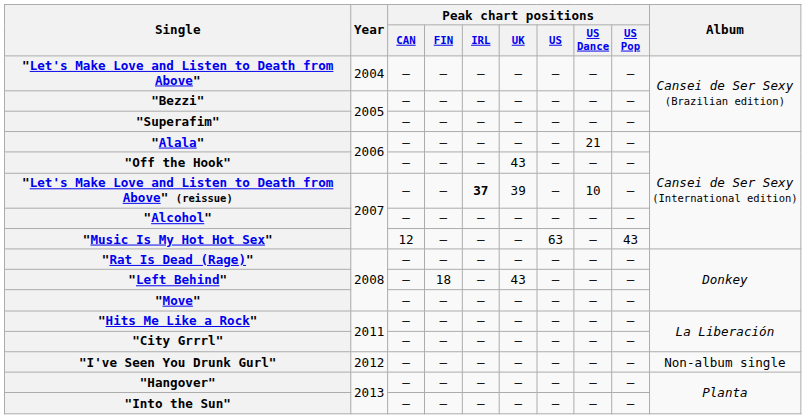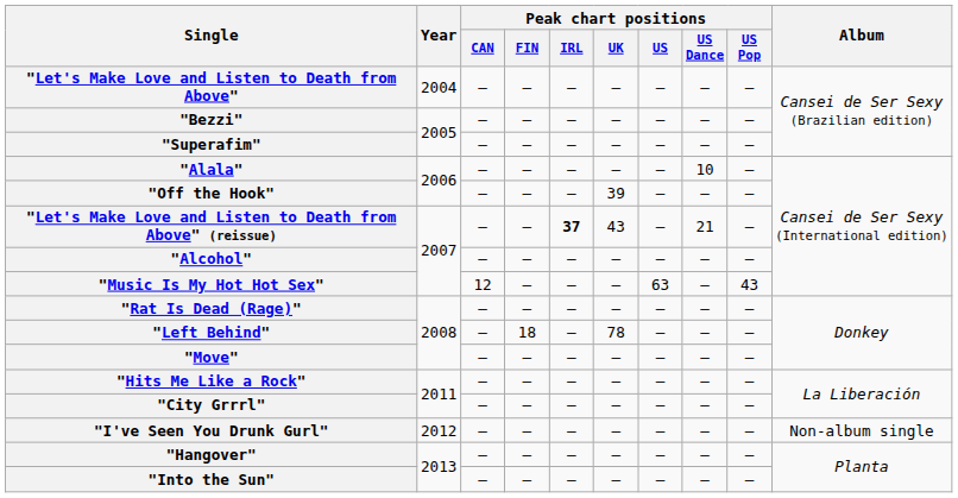"Alala" | Peak chart positions / US Dance: 21 -> 10
"Off the Hook" | Peak chart positions / UK: 43 -> 39
"Let's Make Love and Listen to Death from Above" (reissue) | Peak chart positions / UK: 39 -> 43
"Let's Make Love and Listen to Death from Above" (reissue) | Peak chart positions / US Dance: 10 -> 21
"Left Behind" | Peak chart positions / UK: 43 -> 78
